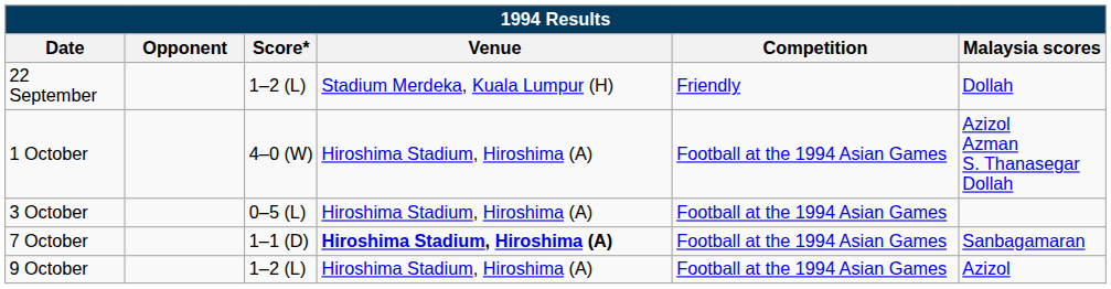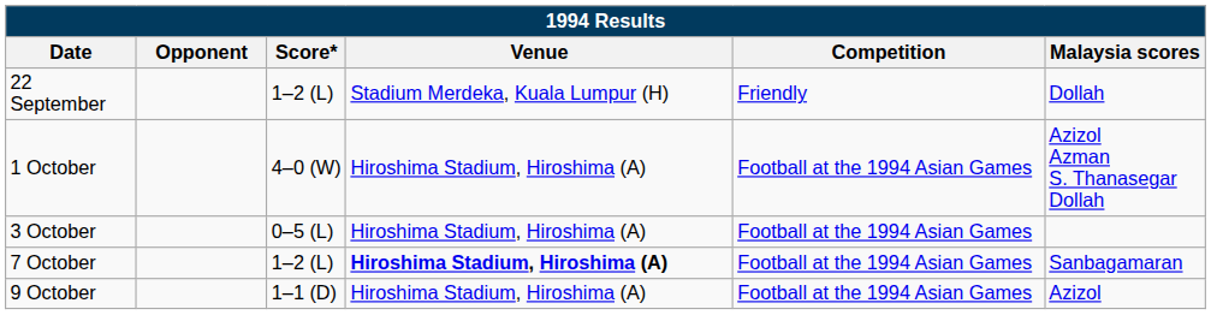7 October | Score*: 1–1 (D) -> 1–2 (L)
9 October | Score*: 1–2 (L) -> 1–1 (D)
